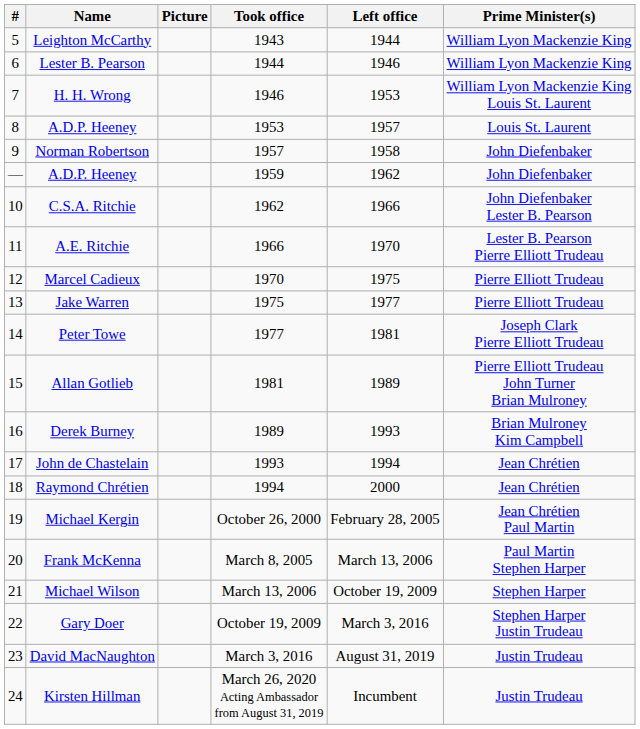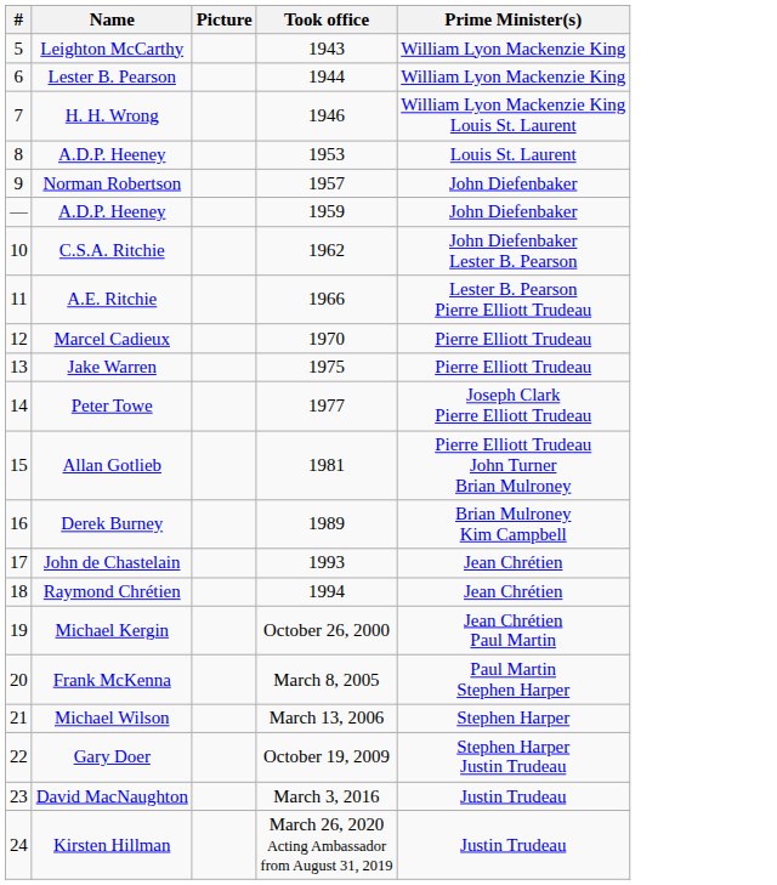- column: Left office | 1944 | 1946 | 1953 | 1957 | 1958 | 1962 | 1966 | 1970 | 1975 | 1977 | 1981 | 1989 | 1993 | 1994 | 2000 | February 28, 2005 | March 13, 2006 | October 19, 2009 | March 3, 2016 | August 31, 2019 | Incumbent
